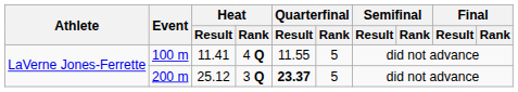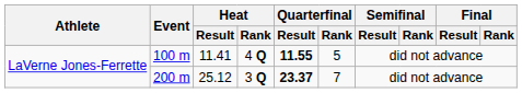100 m | Quarterfinal / Result: normal -> bold
200 m | Quarterfinal / Rank: 5 -> 7
